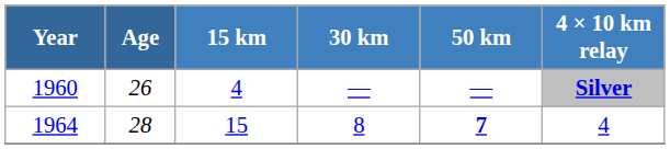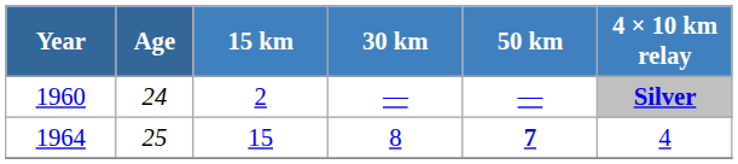1960 | Age: 26 -> 24
1960 | 15 km: 4 -> 2
1964 | Age: 28 -> 25
